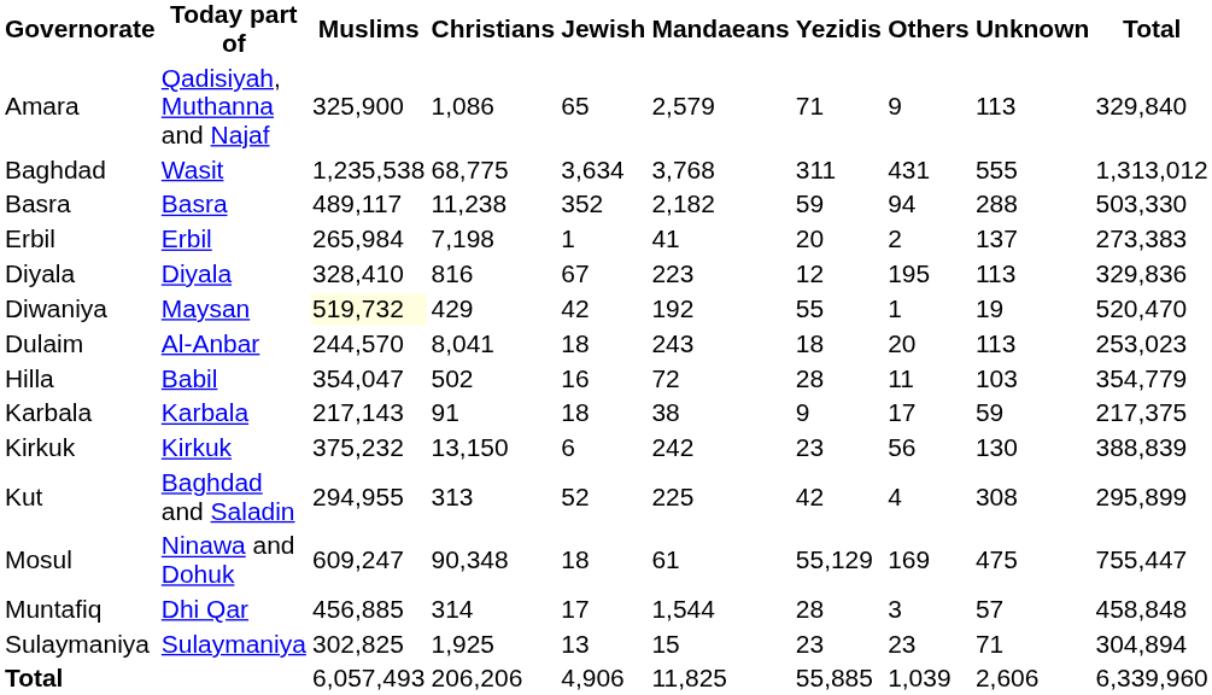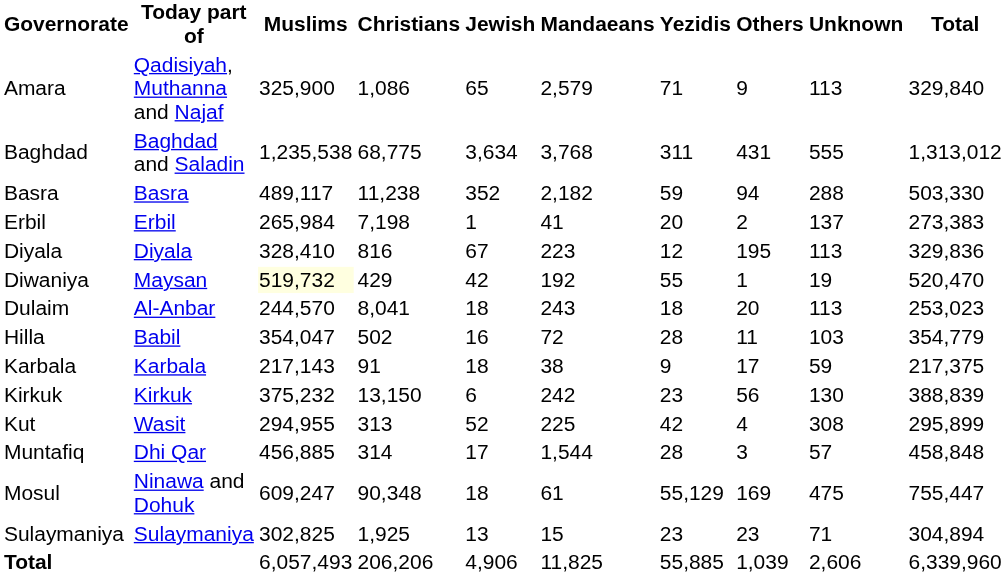Baghdad | Today part of: Wasit -> Baghdad and Saladin
Kut | Today part of: Baghdad and Saladin -> Wasit
rows swapped: Mosul <-> Muntafiq
